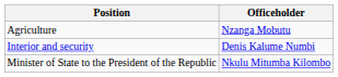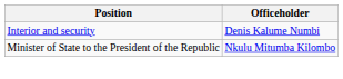- row: Agriculture | Nzanga Mobutu
